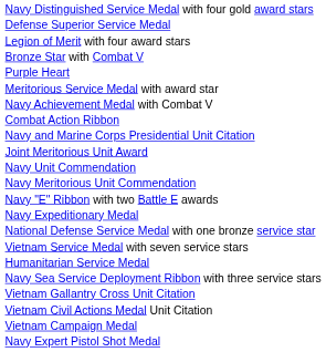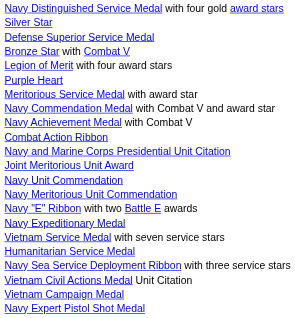+ row: Silver Star
rows swapped: Legion of Merit with four award stars <-> Bronze Star with Combat V
+ row: Navy Commendation Medal with Combat V and award star
- row: National Defense Service Medal with one bronze service star
- row: Vietnam Gallantry Cross Unit Citation
